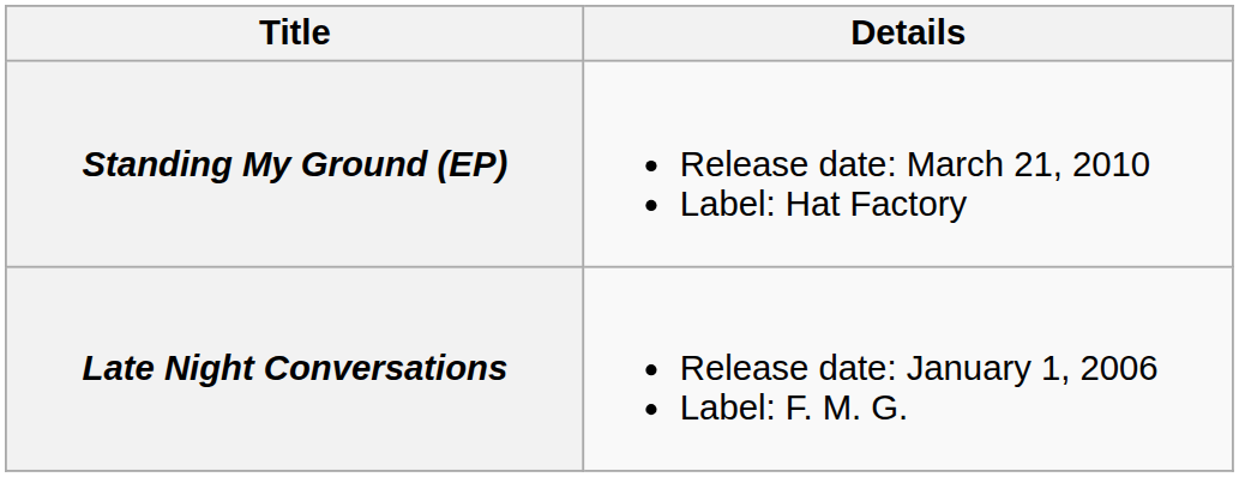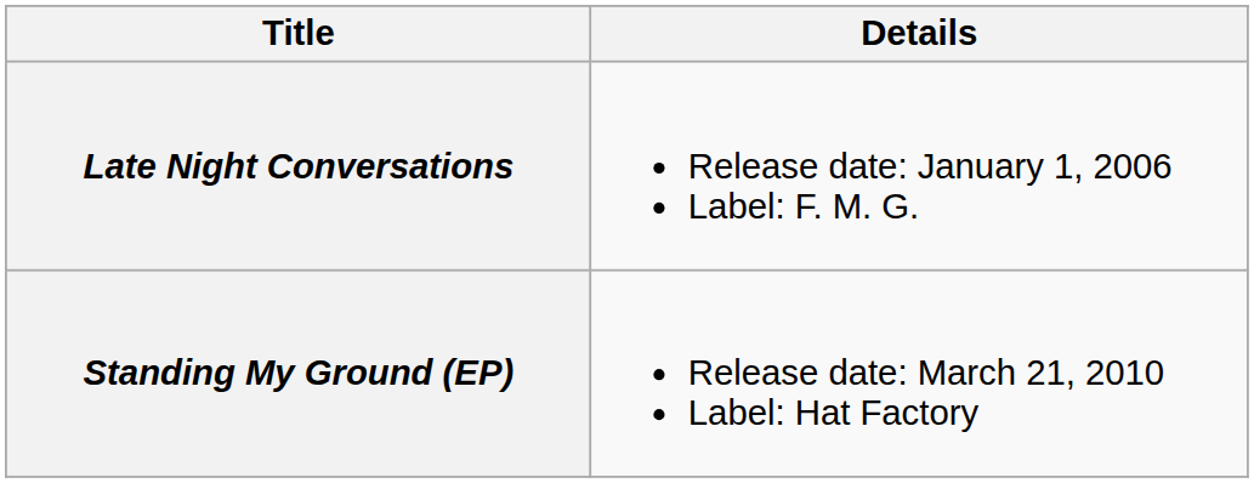rows swapped: Late Night Conversations <-> Standing My Ground (EP)
